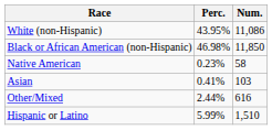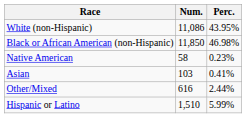columns swapped: Num. <-> Perc.
